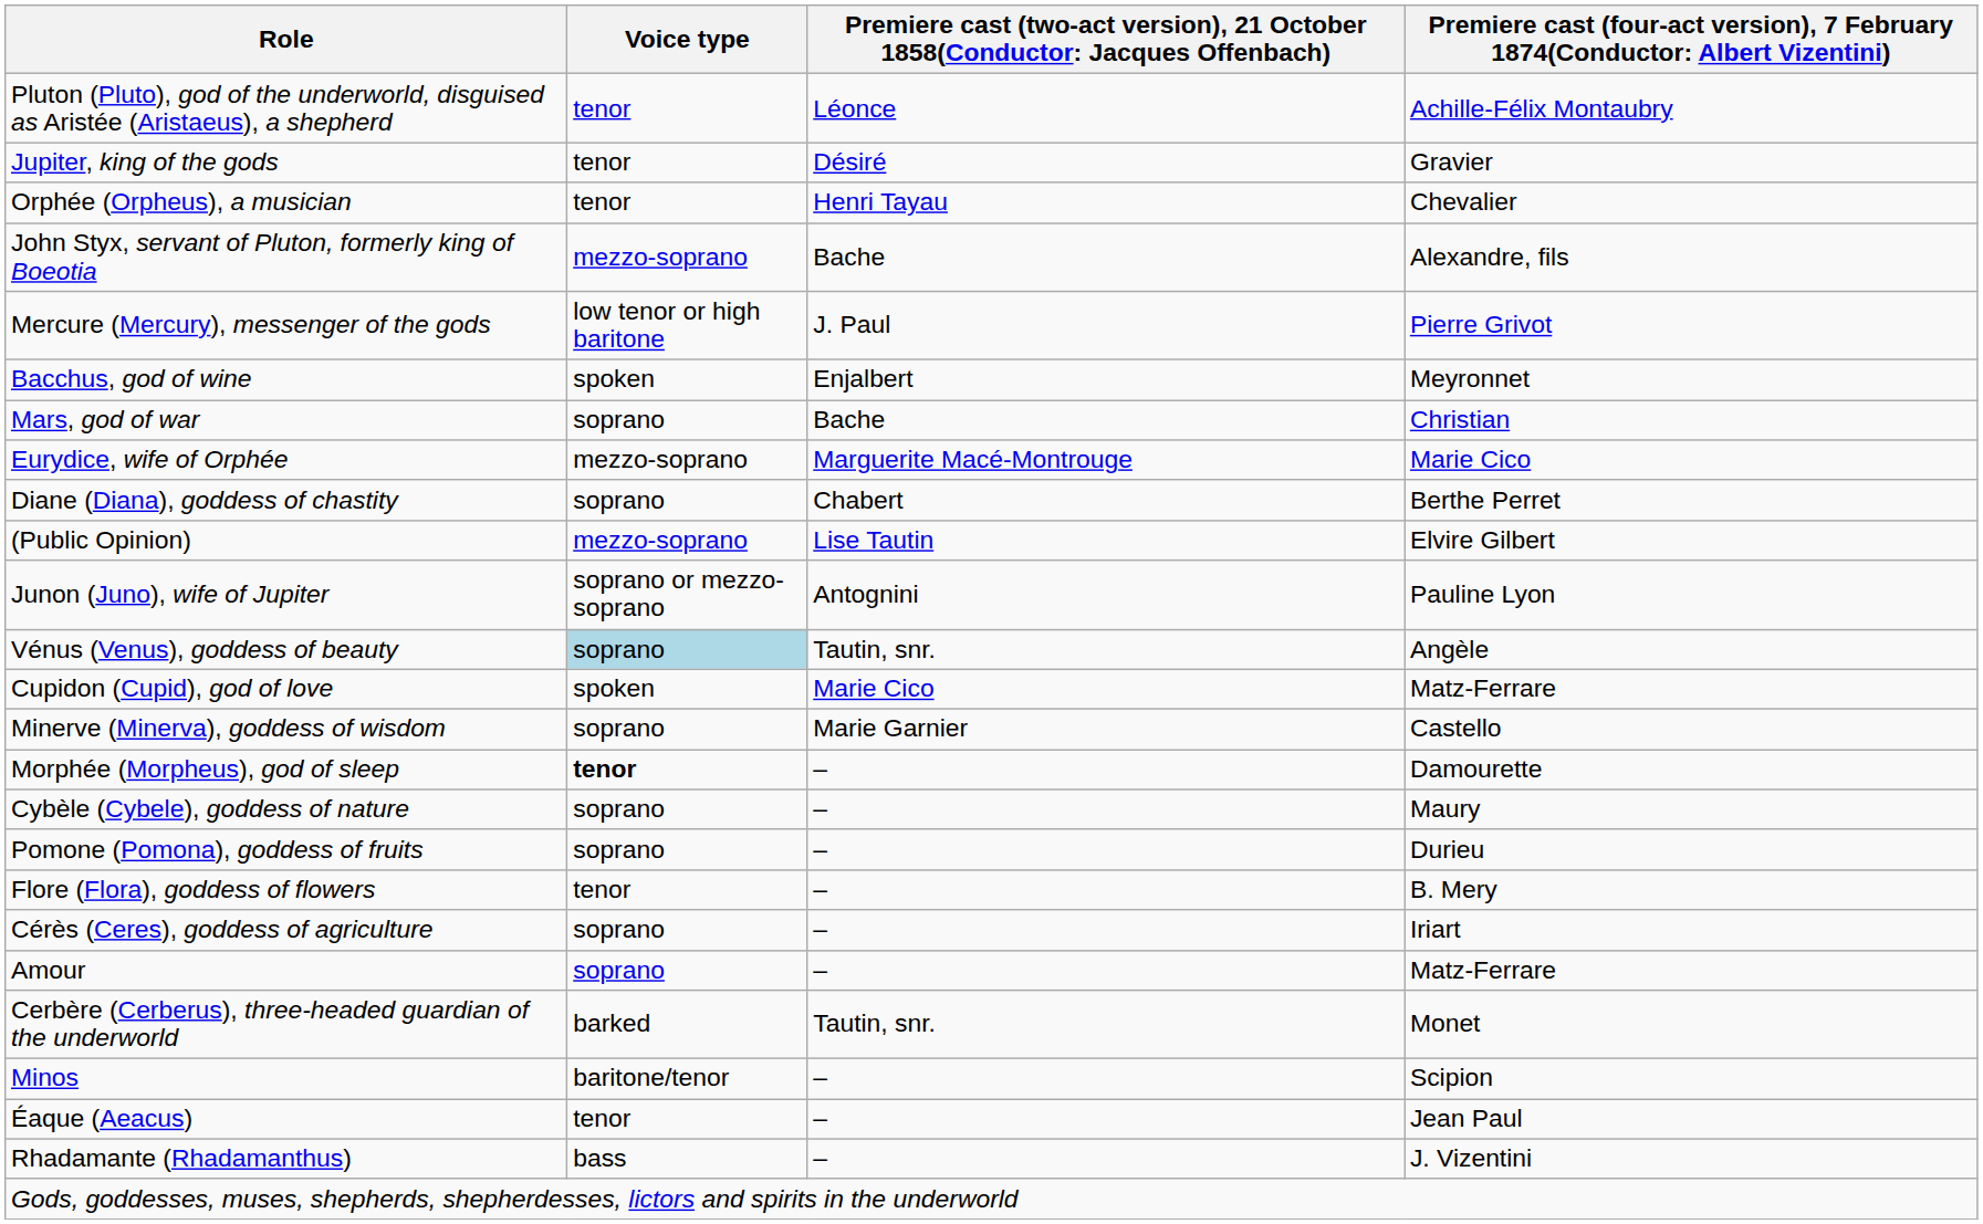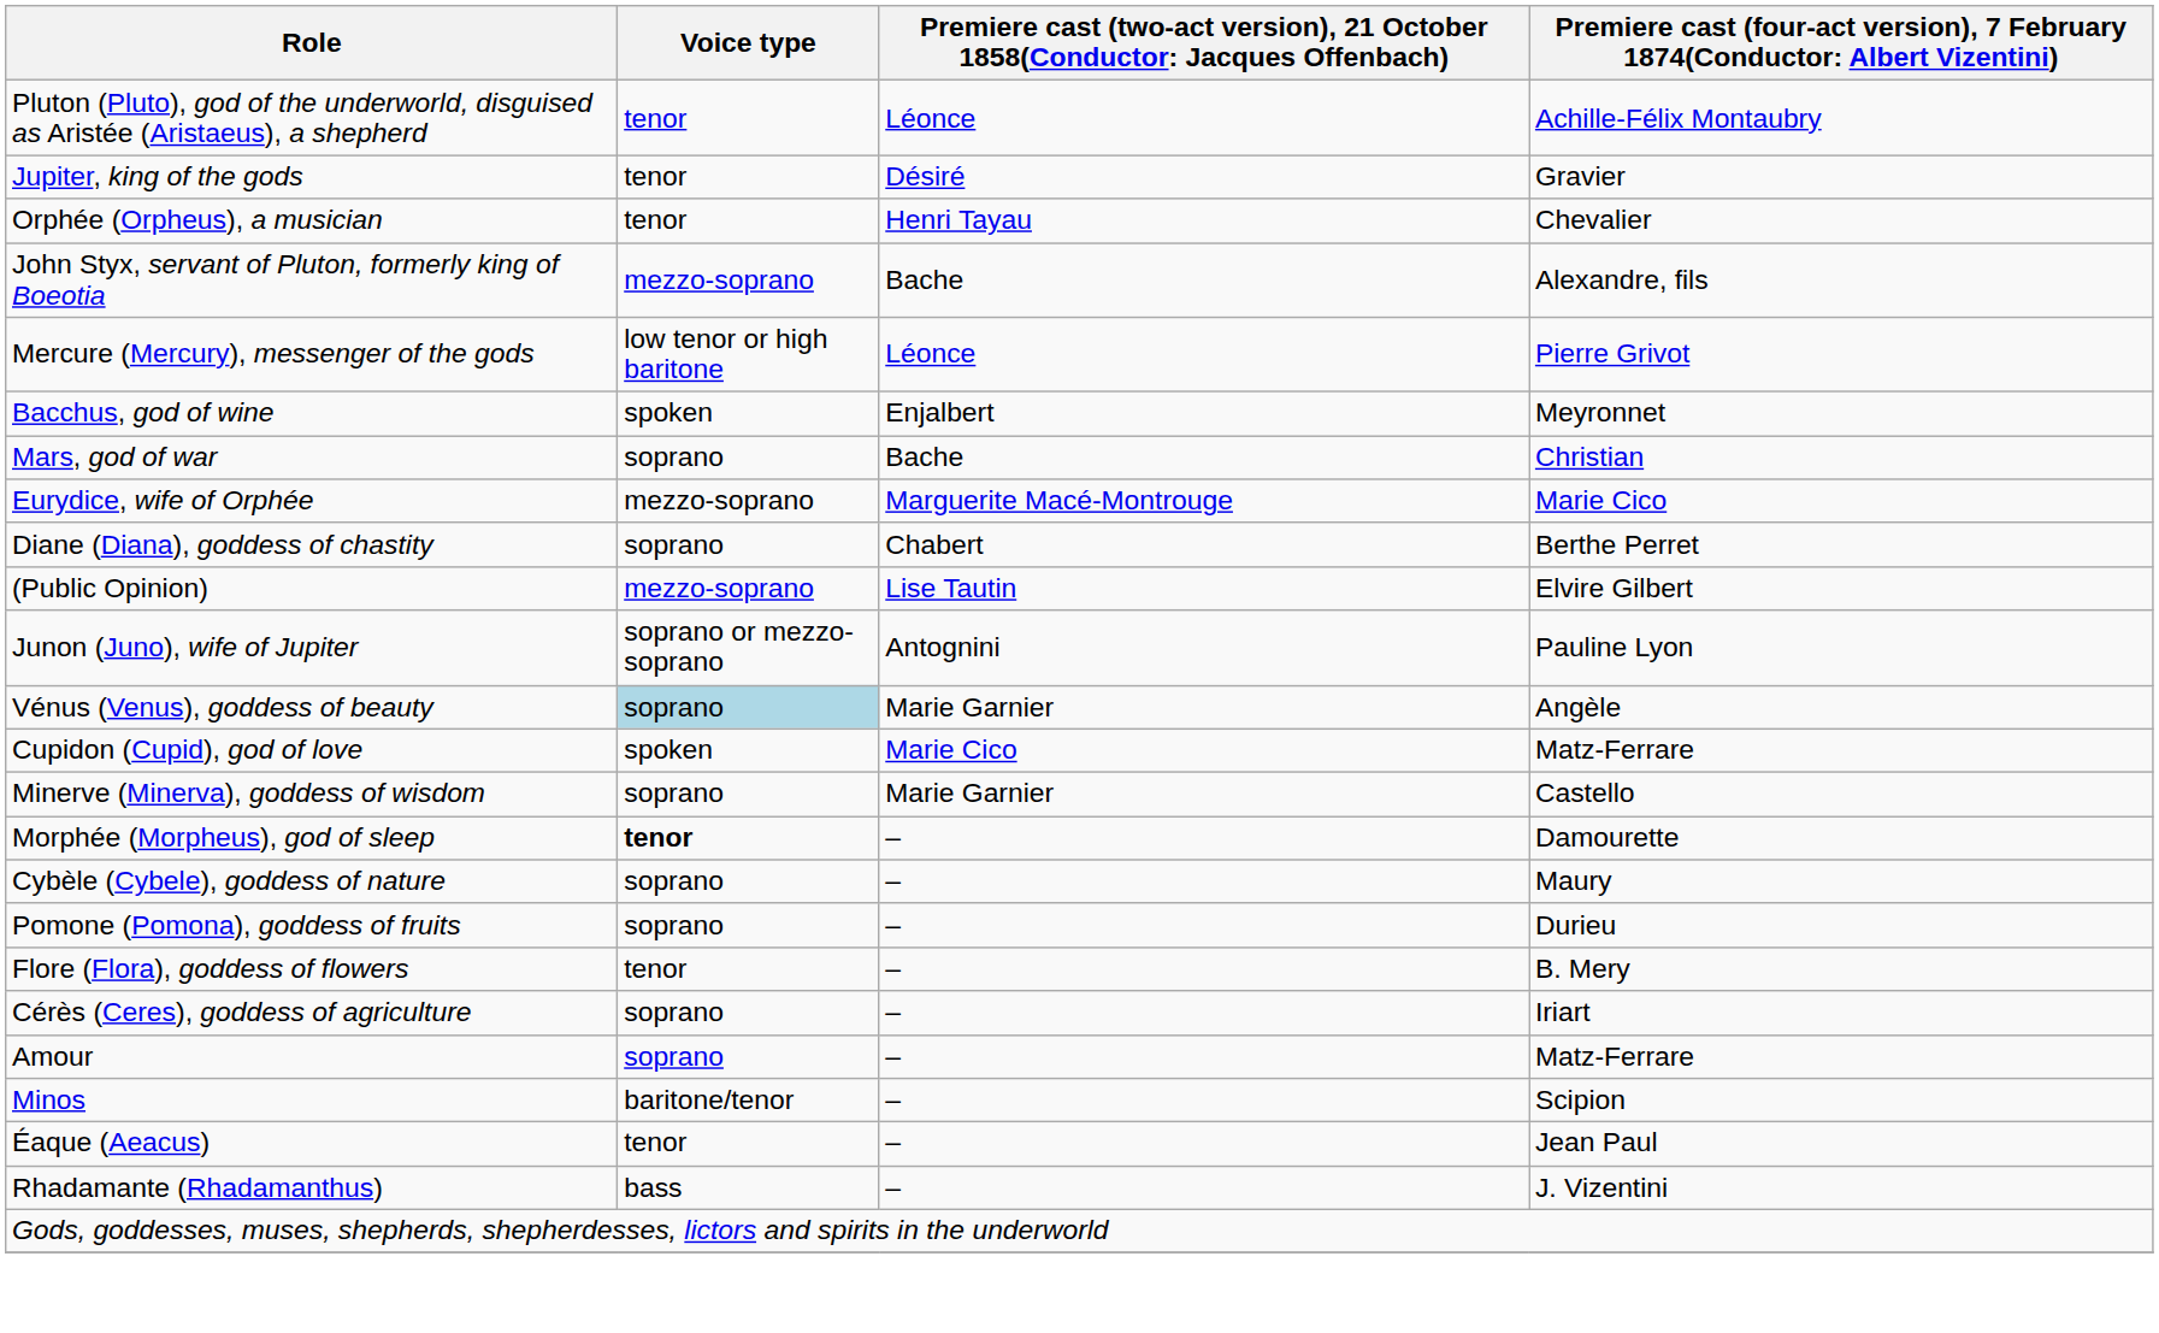Mercure (Mercury), messenger of the gods | column 3: J. Paul -> Léonce
Vénus (Venus), goddess of beauty | column 3: Tautin, snr. -> Marie Garnier
- row: Cerbère (Cerberus), three-headed guardian of the underworld | barked | Tautin, snr. | Monet
